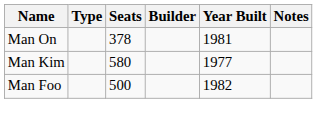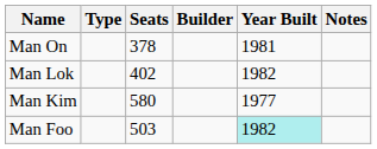+ row: Man Lok | 402 | 1982
Man Foo | Seats: 500 -> 503
Man Foo | Year Built: no background -> paleturquoise background
